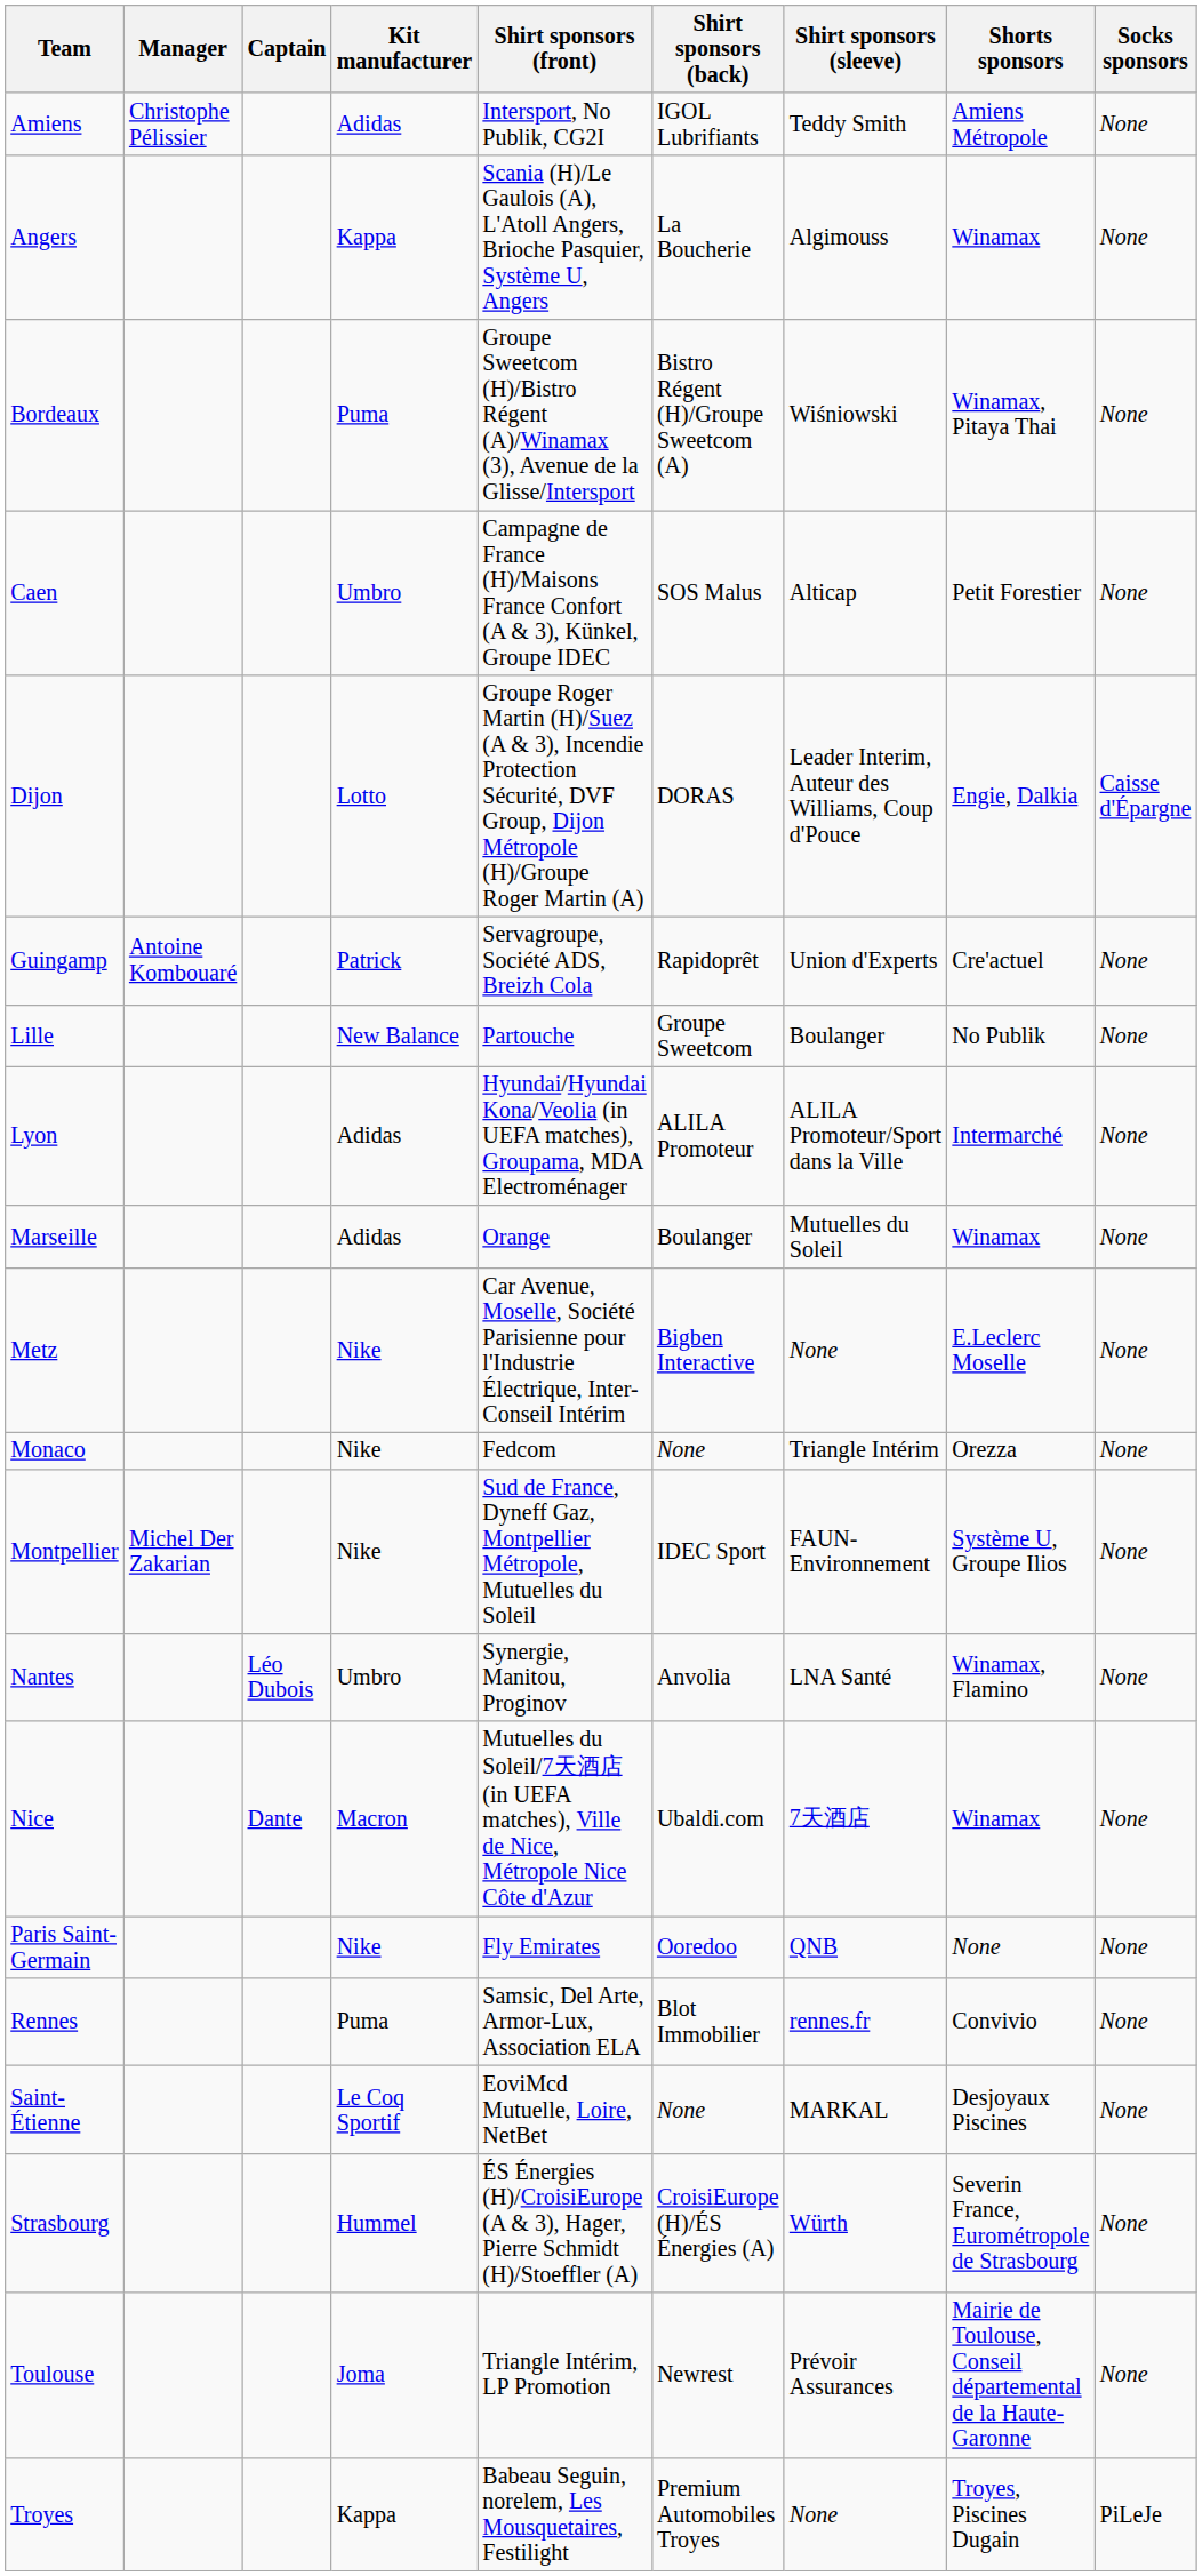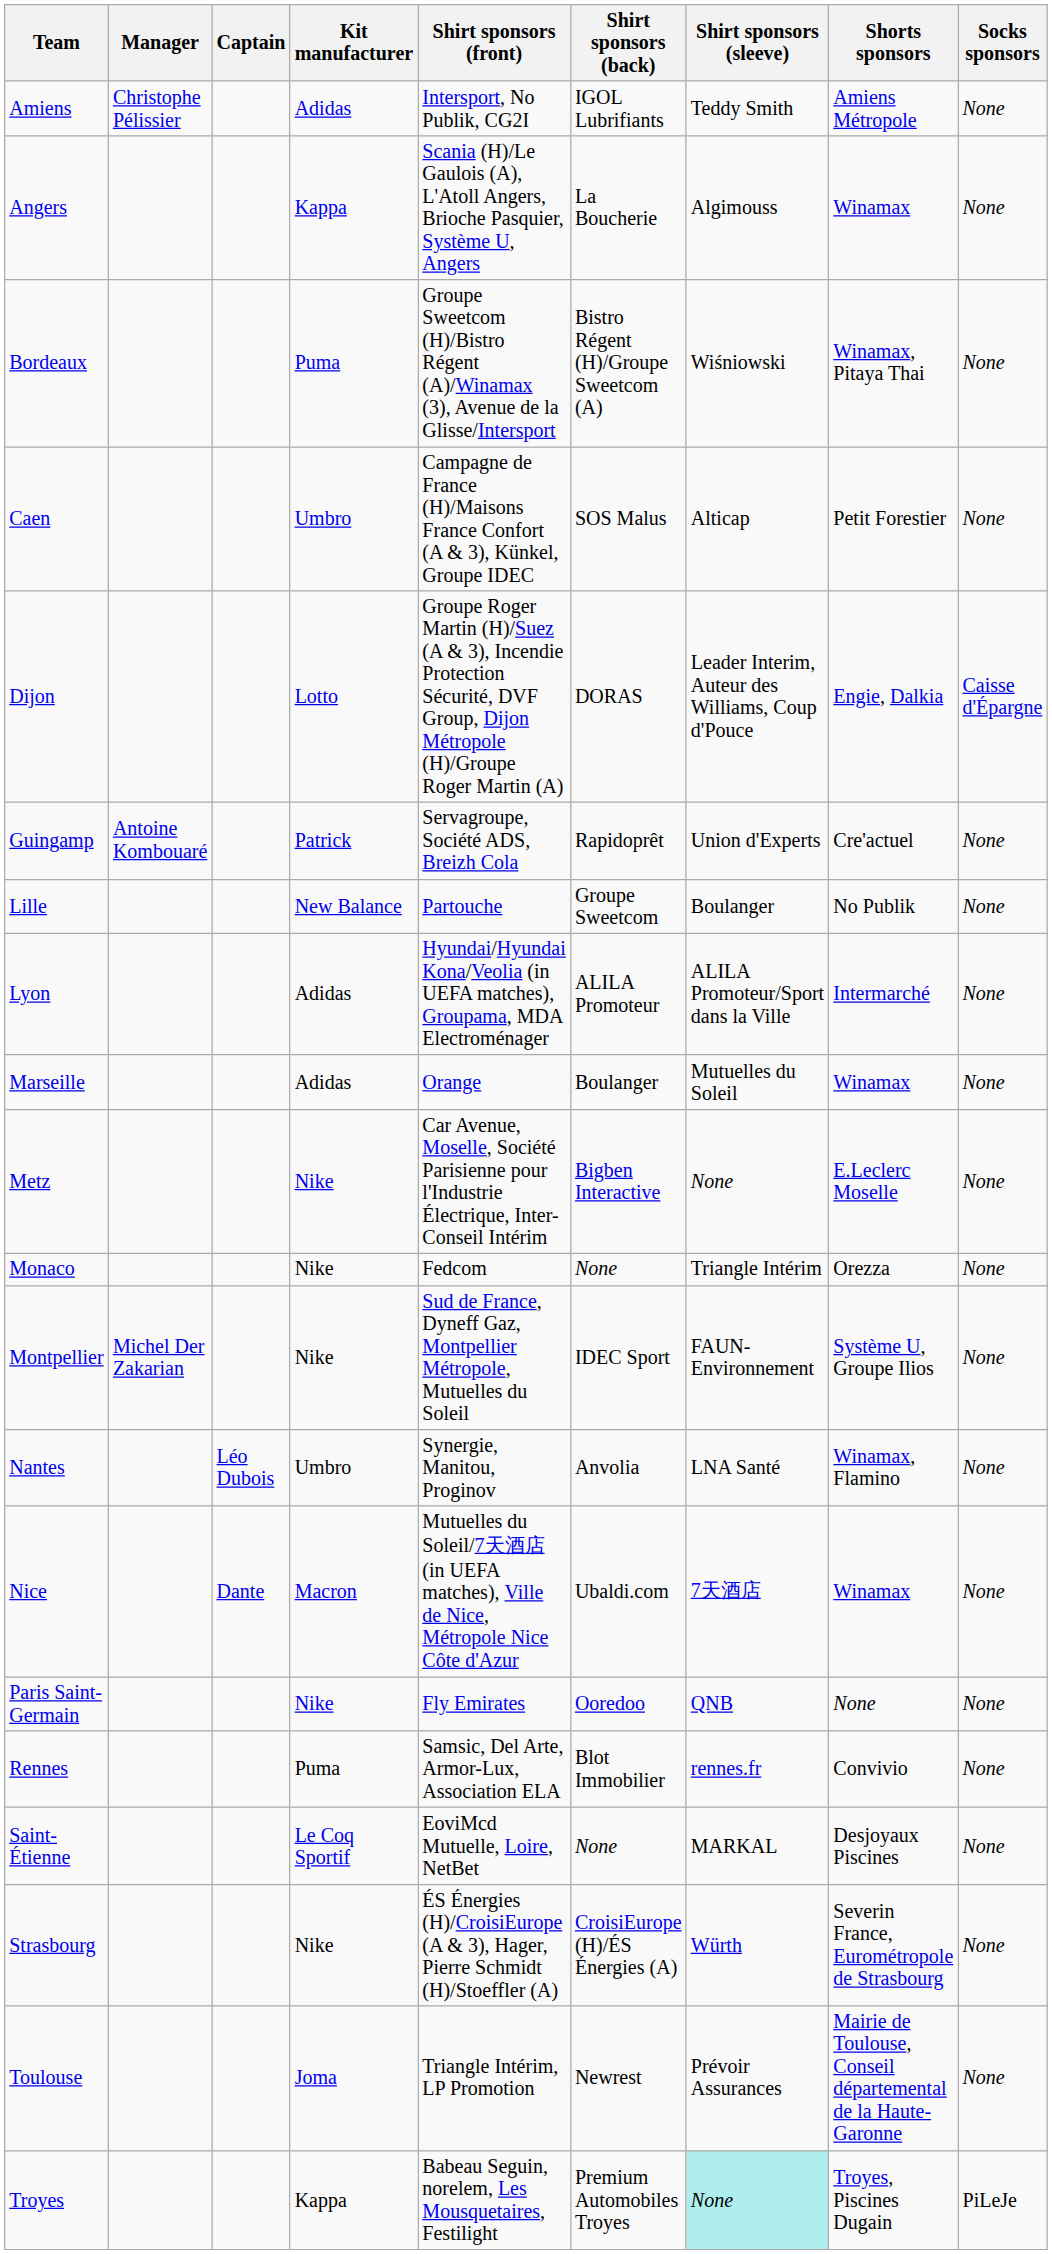Strasbourg | Kit manufacturer: Hummel -> Nike
Troyes | Shirt sponsors (sleeve): no background -> paleturquoise background
